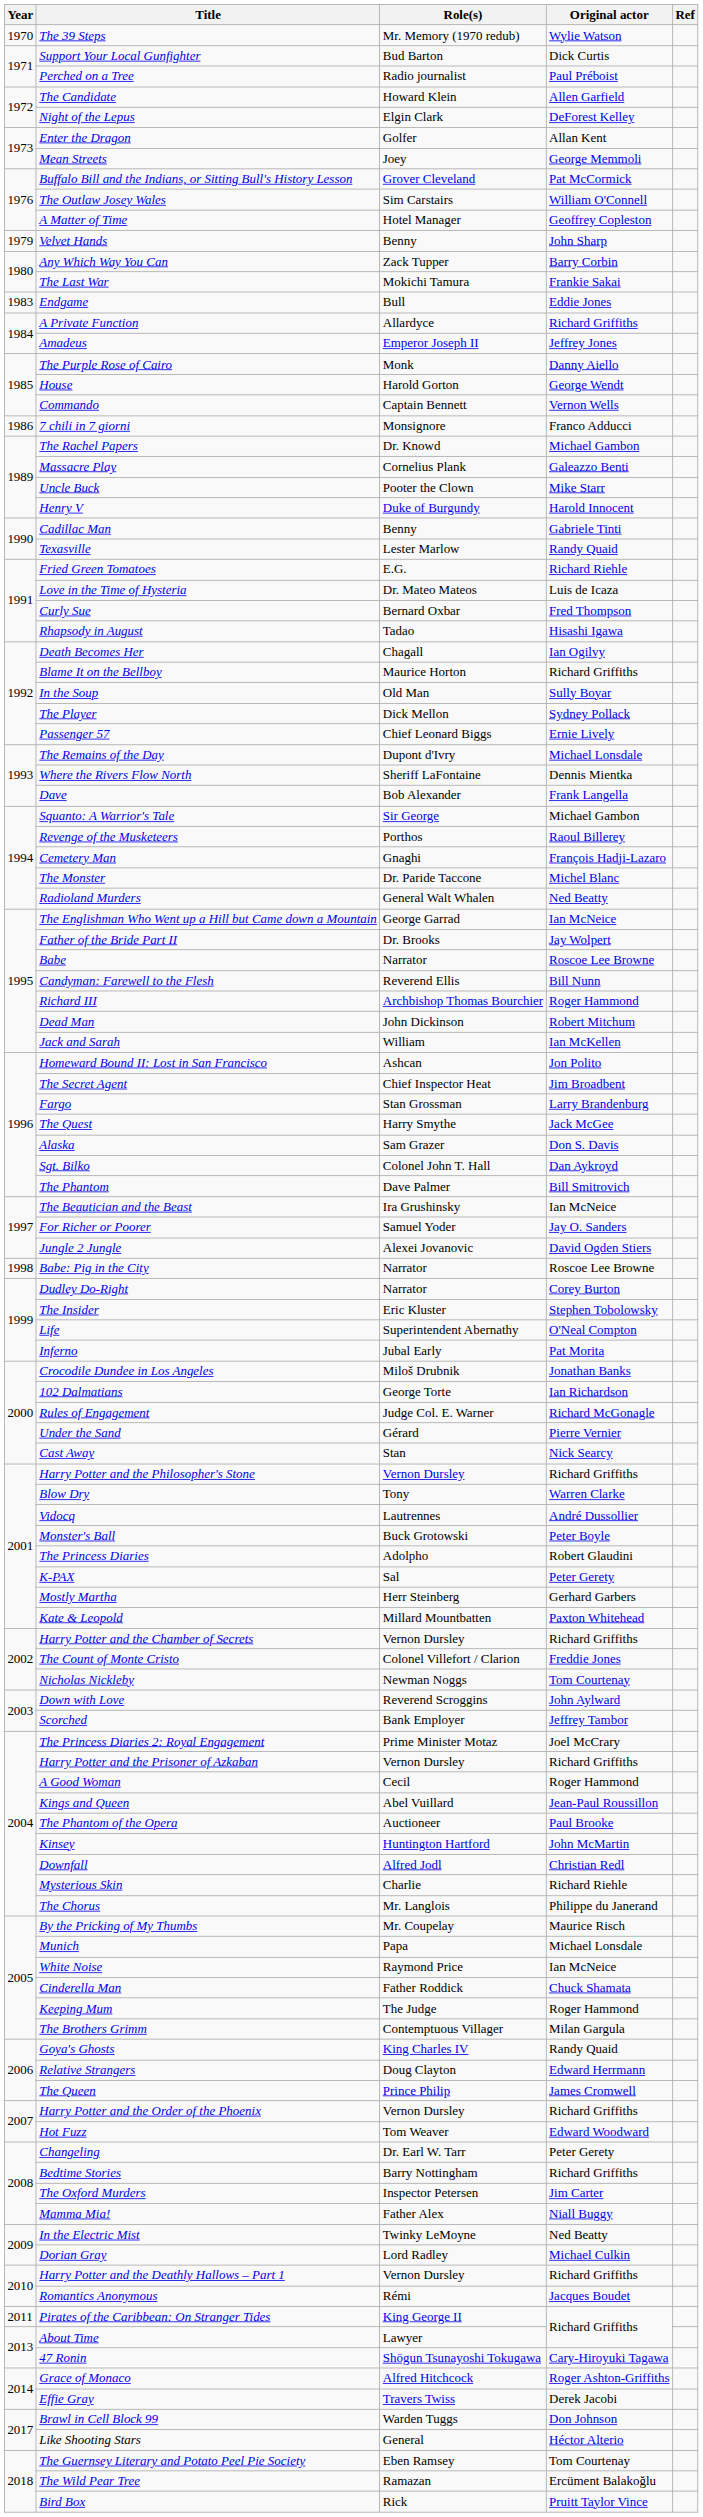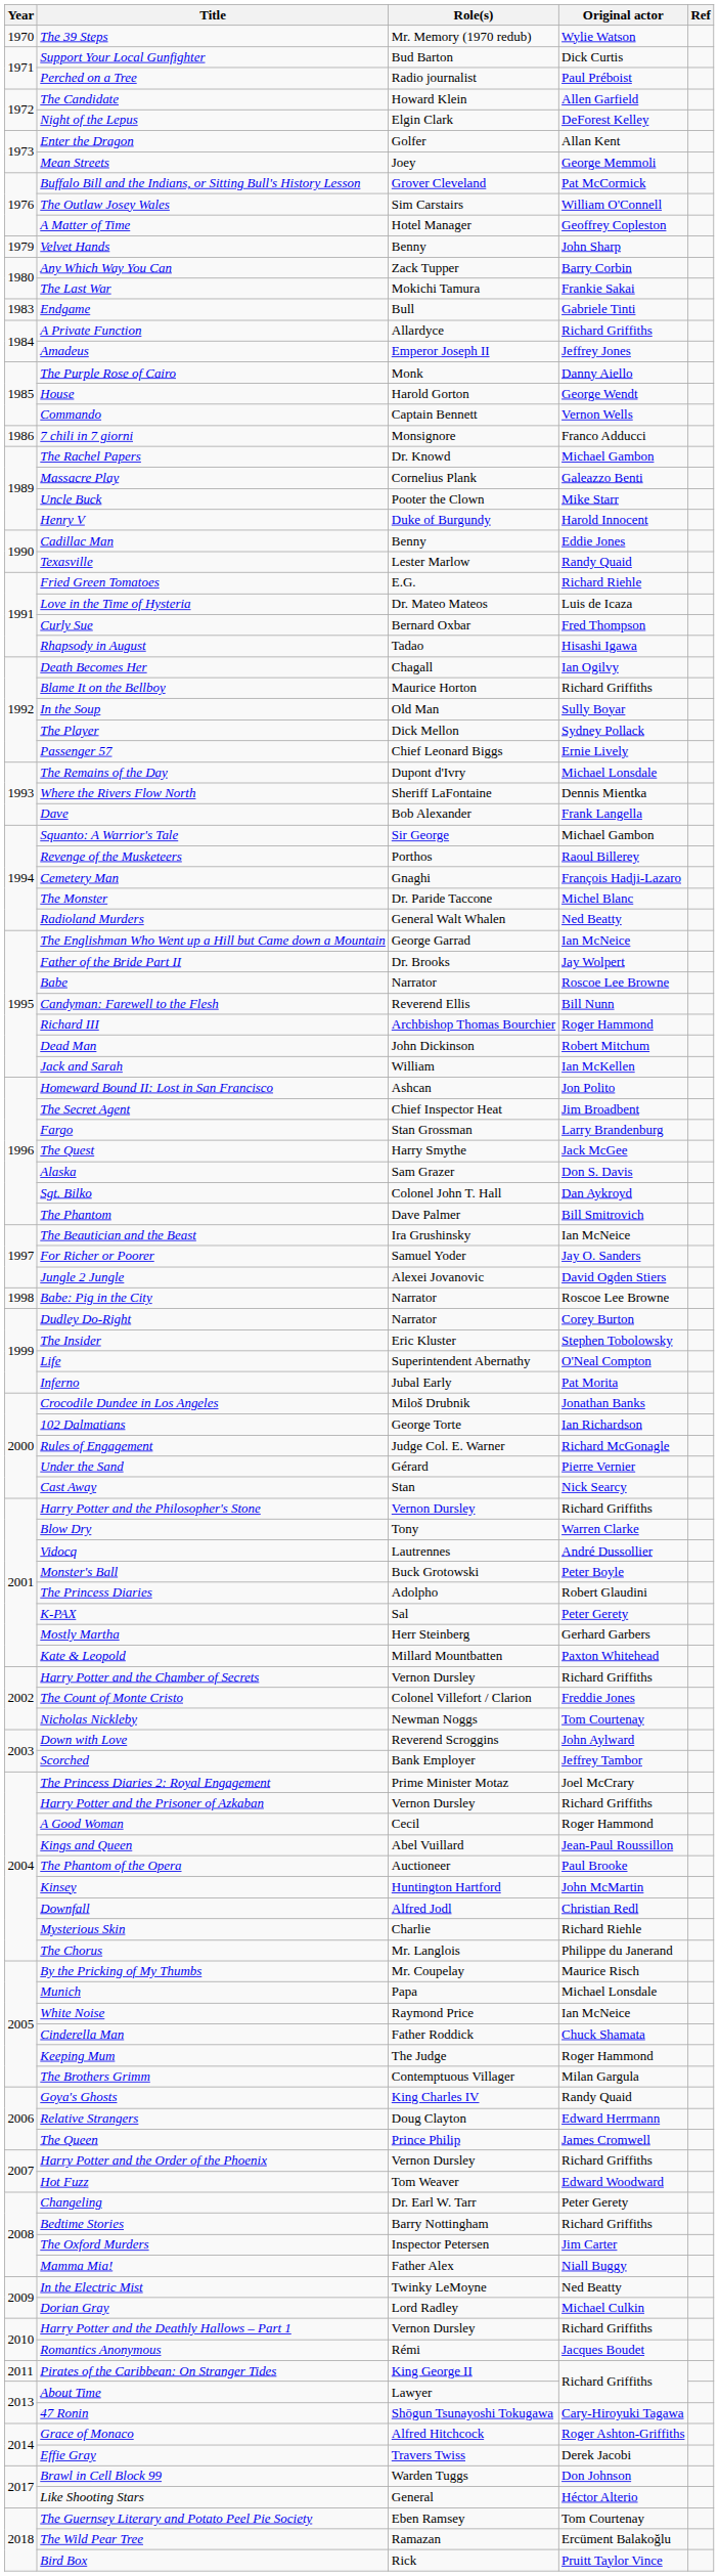Endgame | Original actor: Eddie Jones -> Gabriele Tinti
Cadillac Man | Original actor: Gabriele Tinti -> Eddie Jones
